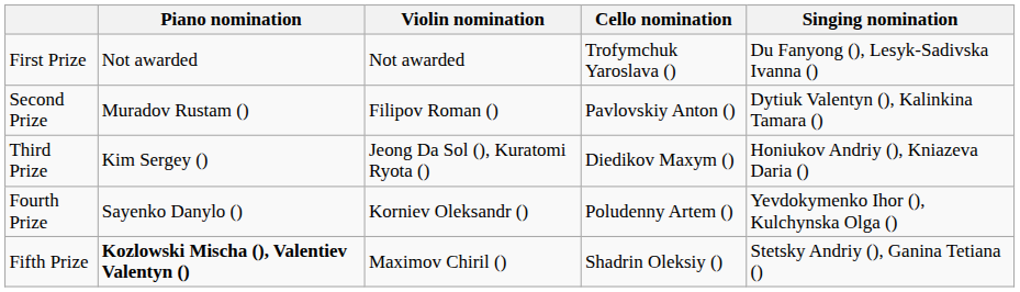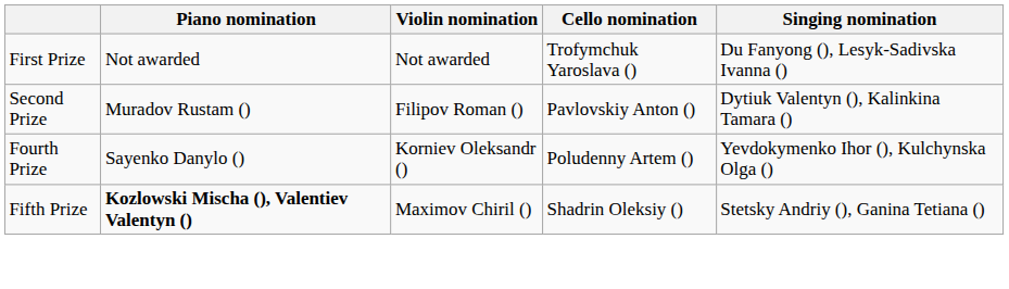- row: Third Prize | Kim Sergey () | Jeong Da Sol (), Kuratomi Ryota () | Diedikov Maxym () | Honiukov Andriy (), Kniazeva Daria ()
